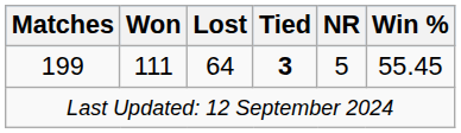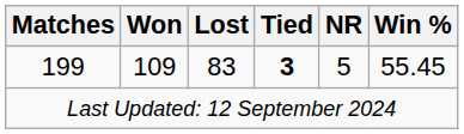199 | Won: 111 -> 109
199 | Lost: 64 -> 83
